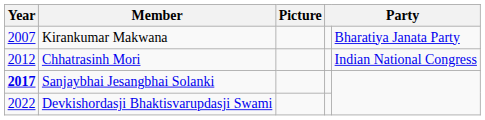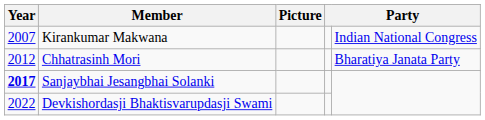Kirankumar Makwana | column 5: Bharatiya Janata Party -> Indian National Congress
Chhatrasinh Mori | column 5: Indian National Congress -> Bharatiya Janata Party
